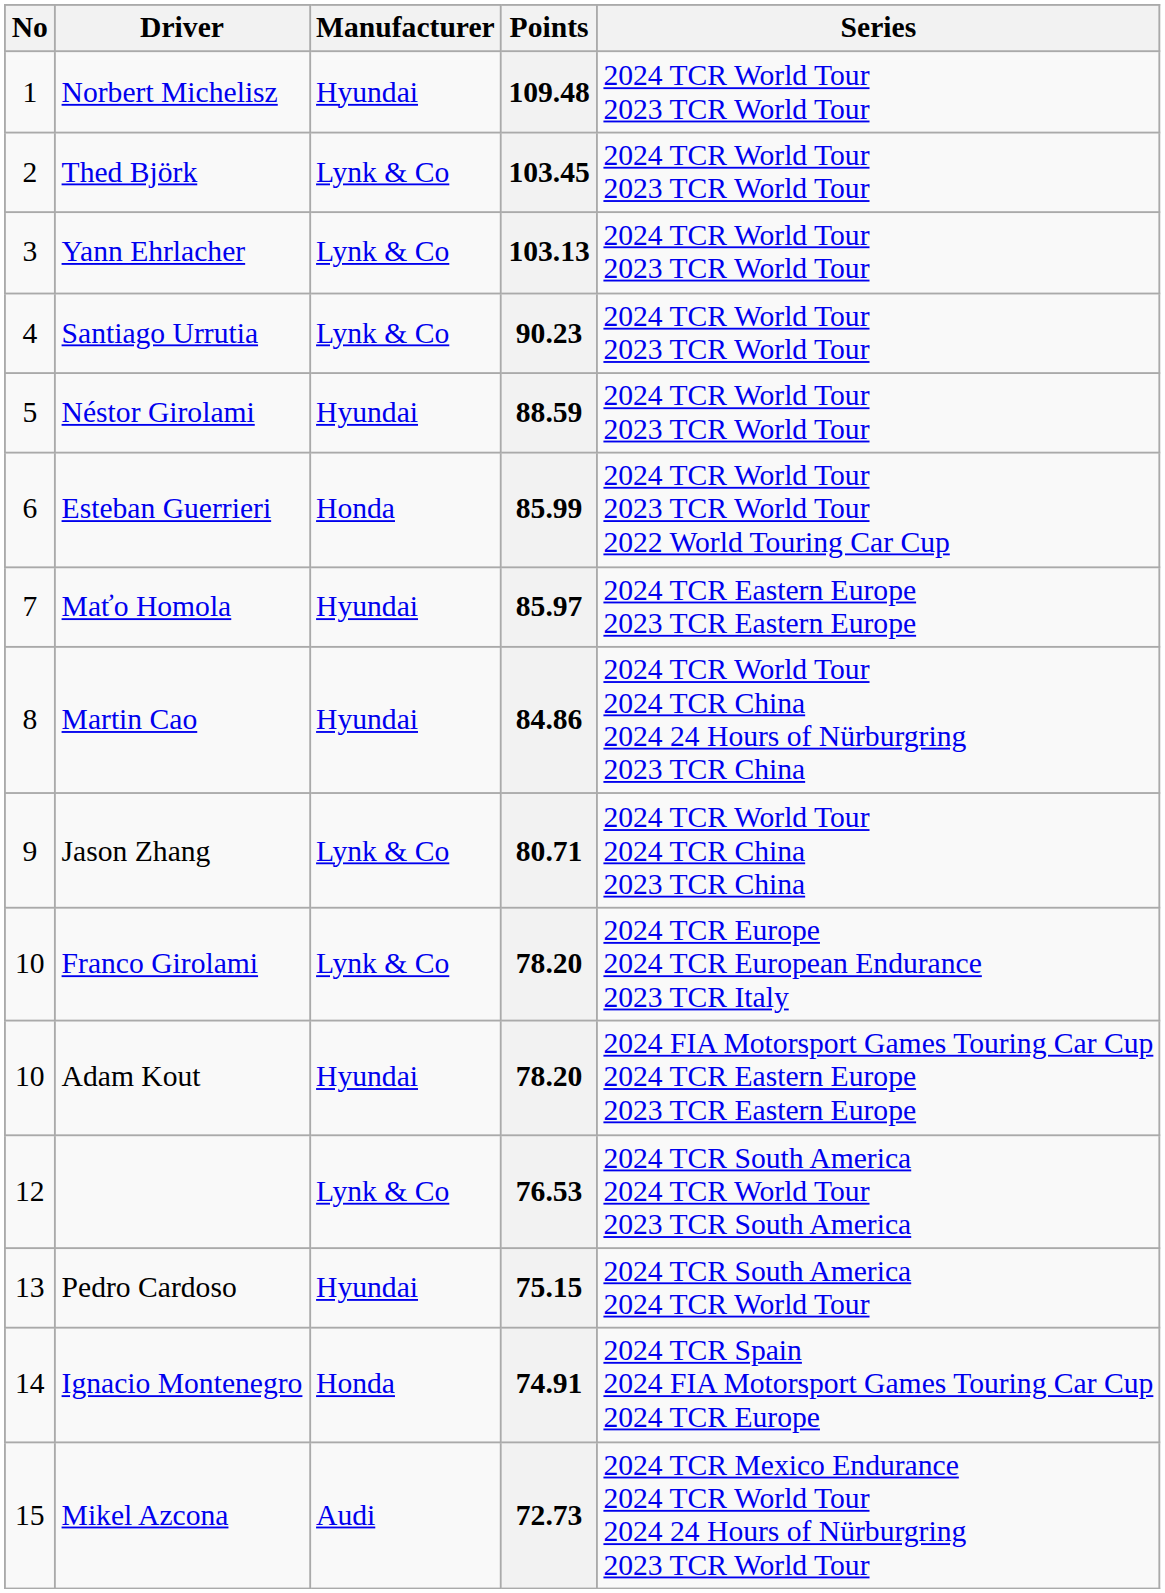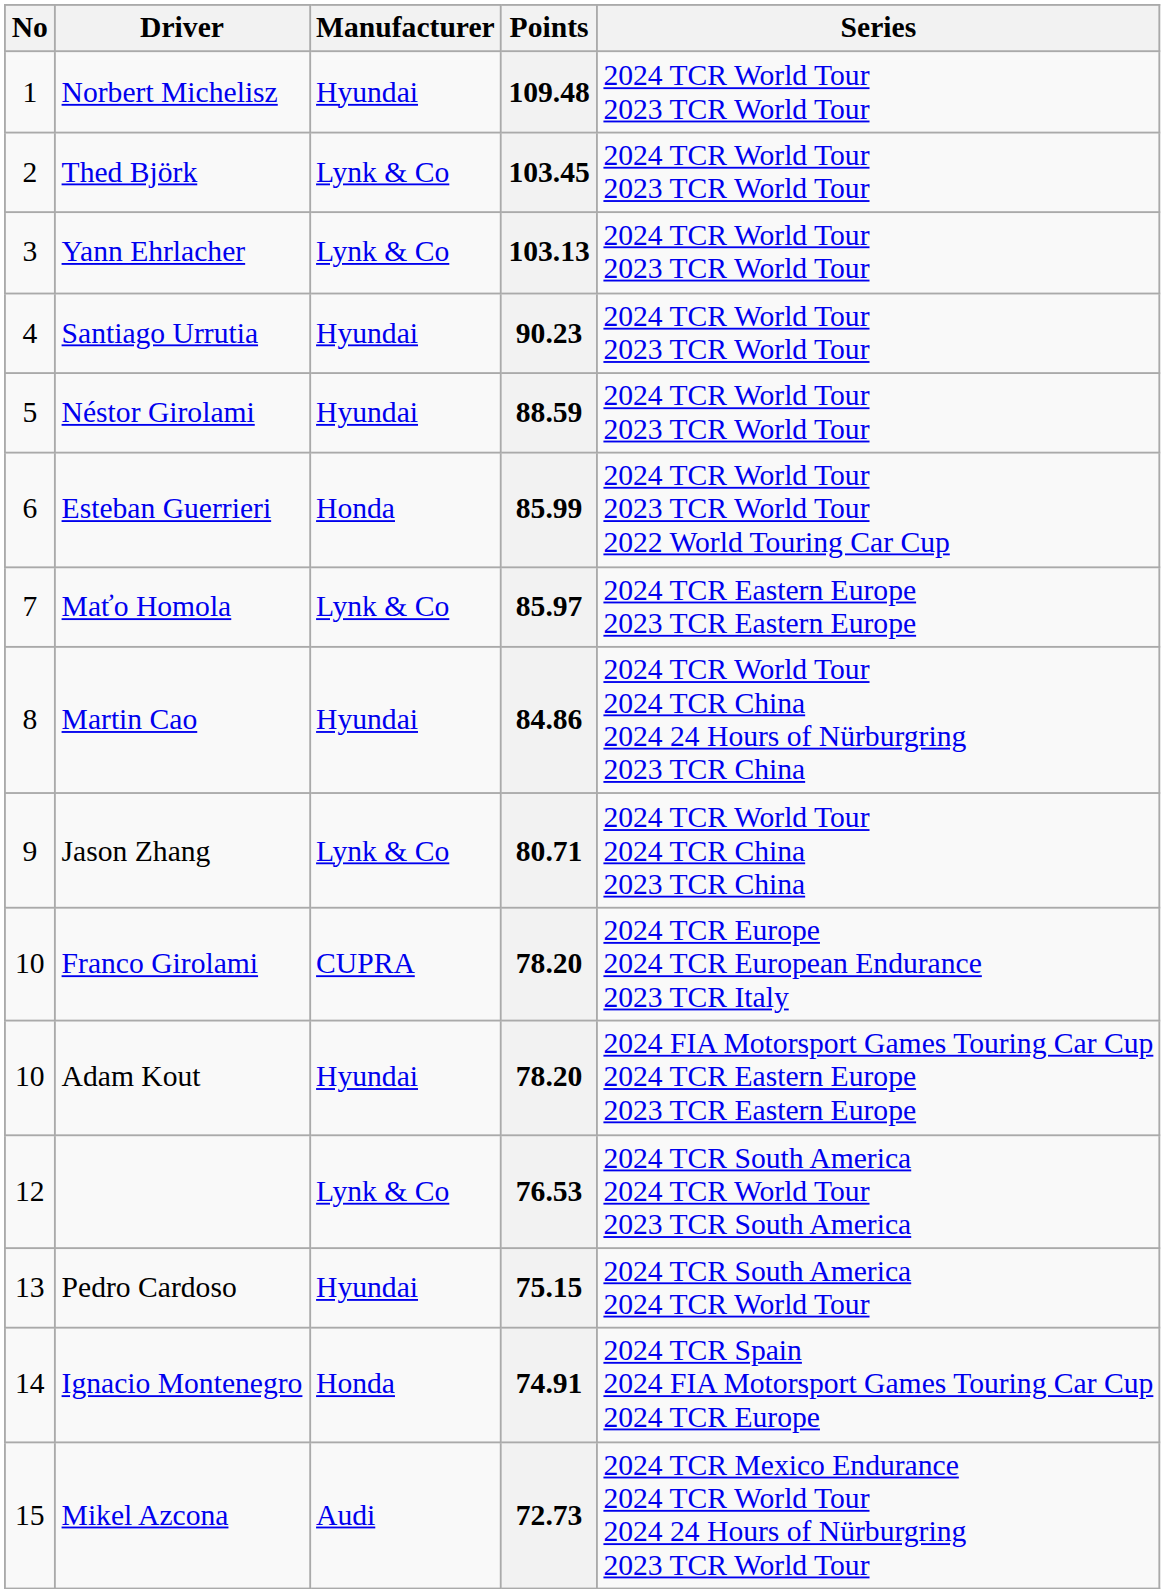90.23 | Manufacturer: Lynk & Co -> Hyundai
85.97 | Manufacturer: Hyundai -> Lynk & Co
Franco Girolami / 78.20 | Manufacturer: Lynk & Co -> CUPRA
